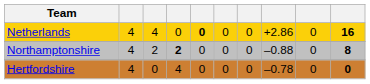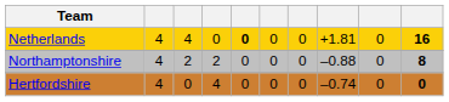Netherlands | column 8: +2.86 -> +1.81
Northamptonshire | column 4: bold -> normal
Hertfordshire | column 8: –0.78 -> –0.74
